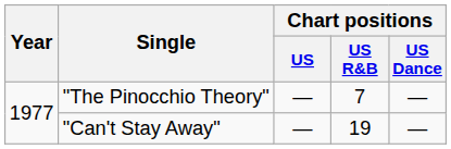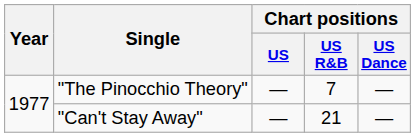"Can't Stay Away" | Chart positions / US R&B: 19 -> 21
